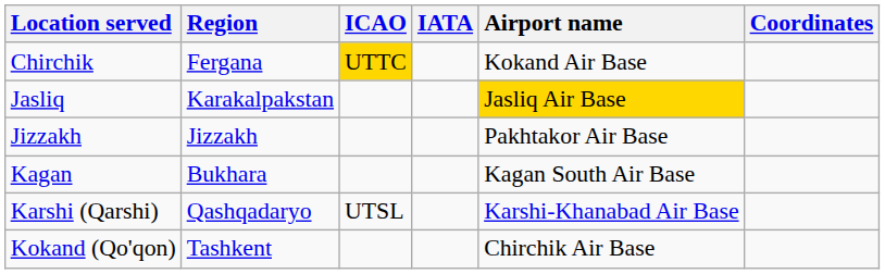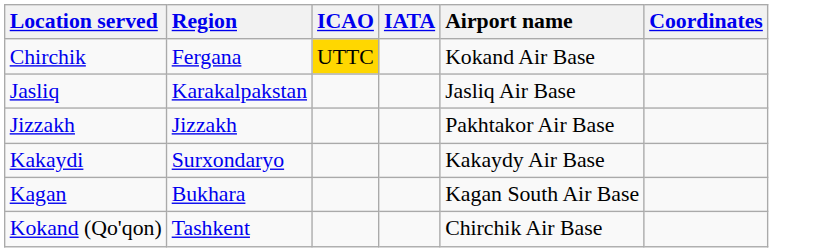Jasliq | Airport name: gold background -> no background
+ row: Kakaydi | Surxondaryo | Kakaydy Air Base
- row: Karshi (Qarshi) | Qashqadaryo | UTSL | Karshi-Khanabad Air Base
